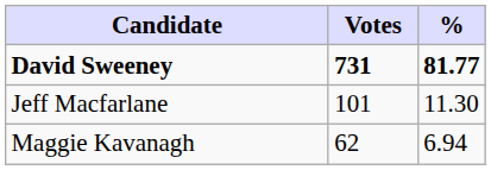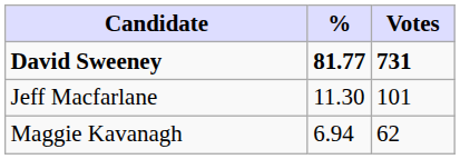columns swapped: Votes <-> %
